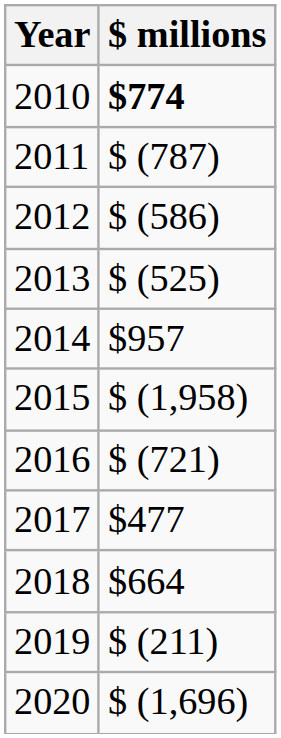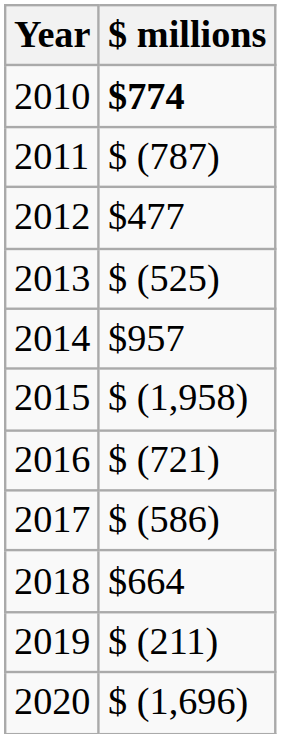2012 | $ millions: $ (586) -> $477
2017 | $ millions: $477 -> $ (586)
